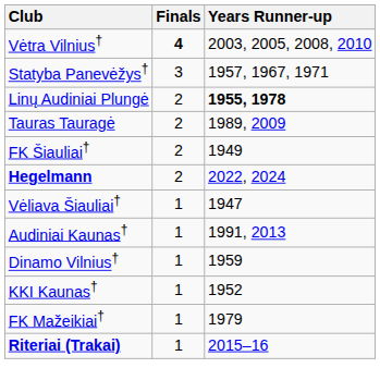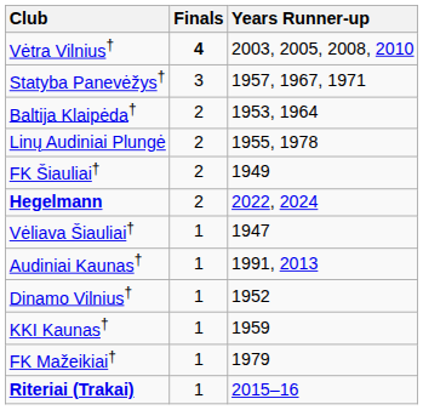+ row: Baltija Klaipėda† | 2 | 1953, 1964
Linų Audiniai Plungė | Years Runner-up: bold -> normal
- row: Tauras Tauragė | 2 | 1989, 2009
Dinamo Vilnius† | Years Runner-up: 1959 -> 1952
KKI Kaunas† | Years Runner-up: 1952 -> 1959
